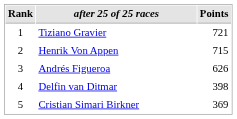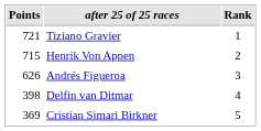columns swapped: Rank <-> Points
